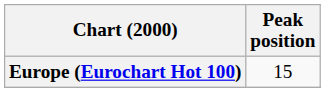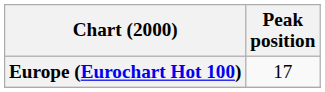Europe (Eurochart Hot 100) | Peak position: 15 -> 17
